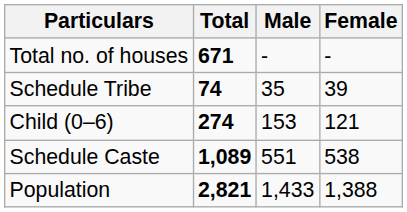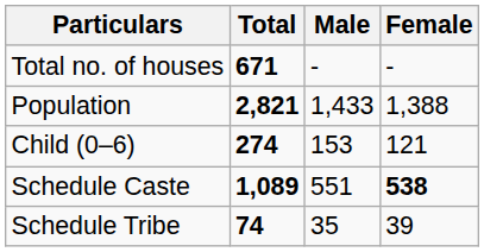rows swapped: Population <-> Schedule Tribe
Schedule Caste | Female: normal -> bold
